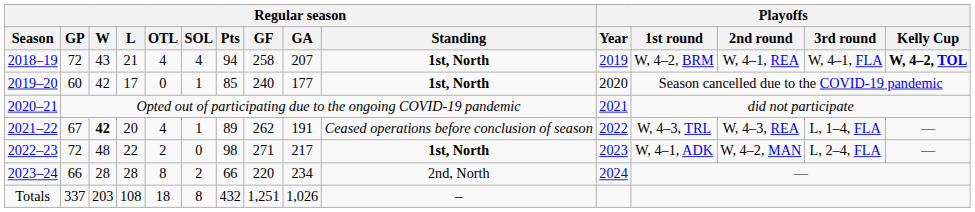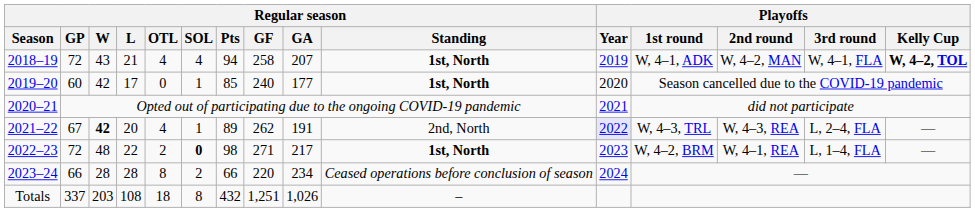2018–19 | Playoffs / 1st round: W, 4–2, BRM -> W, 4–1, ADK
2018–19 | Playoffs / 2nd round: W, 4–1, REA -> W, 4–2, MAN
2021–22 | Regular season / Standing: Ceased operations before conclusion of season -> 2nd, North
2021–22 | Playoffs / Year: no background -> lavender background
2021–22 | Playoffs / 3rd round: L, 1–4, FLA -> L, 2–4, FLA
2022–23 | Regular season / SOL: normal -> bold
2022–23 | Playoffs / 1st round: W, 4–1, ADK -> W, 4–2, BRM
2022–23 | Playoffs / 2nd round: W, 4–2, MAN -> W, 4–1, REA
2022–23 | Playoffs / 3rd round: L, 2–4, FLA -> L, 1–4, FLA
2023–24 | Regular season / Standing: 2nd, North -> Ceased operations before conclusion of season
